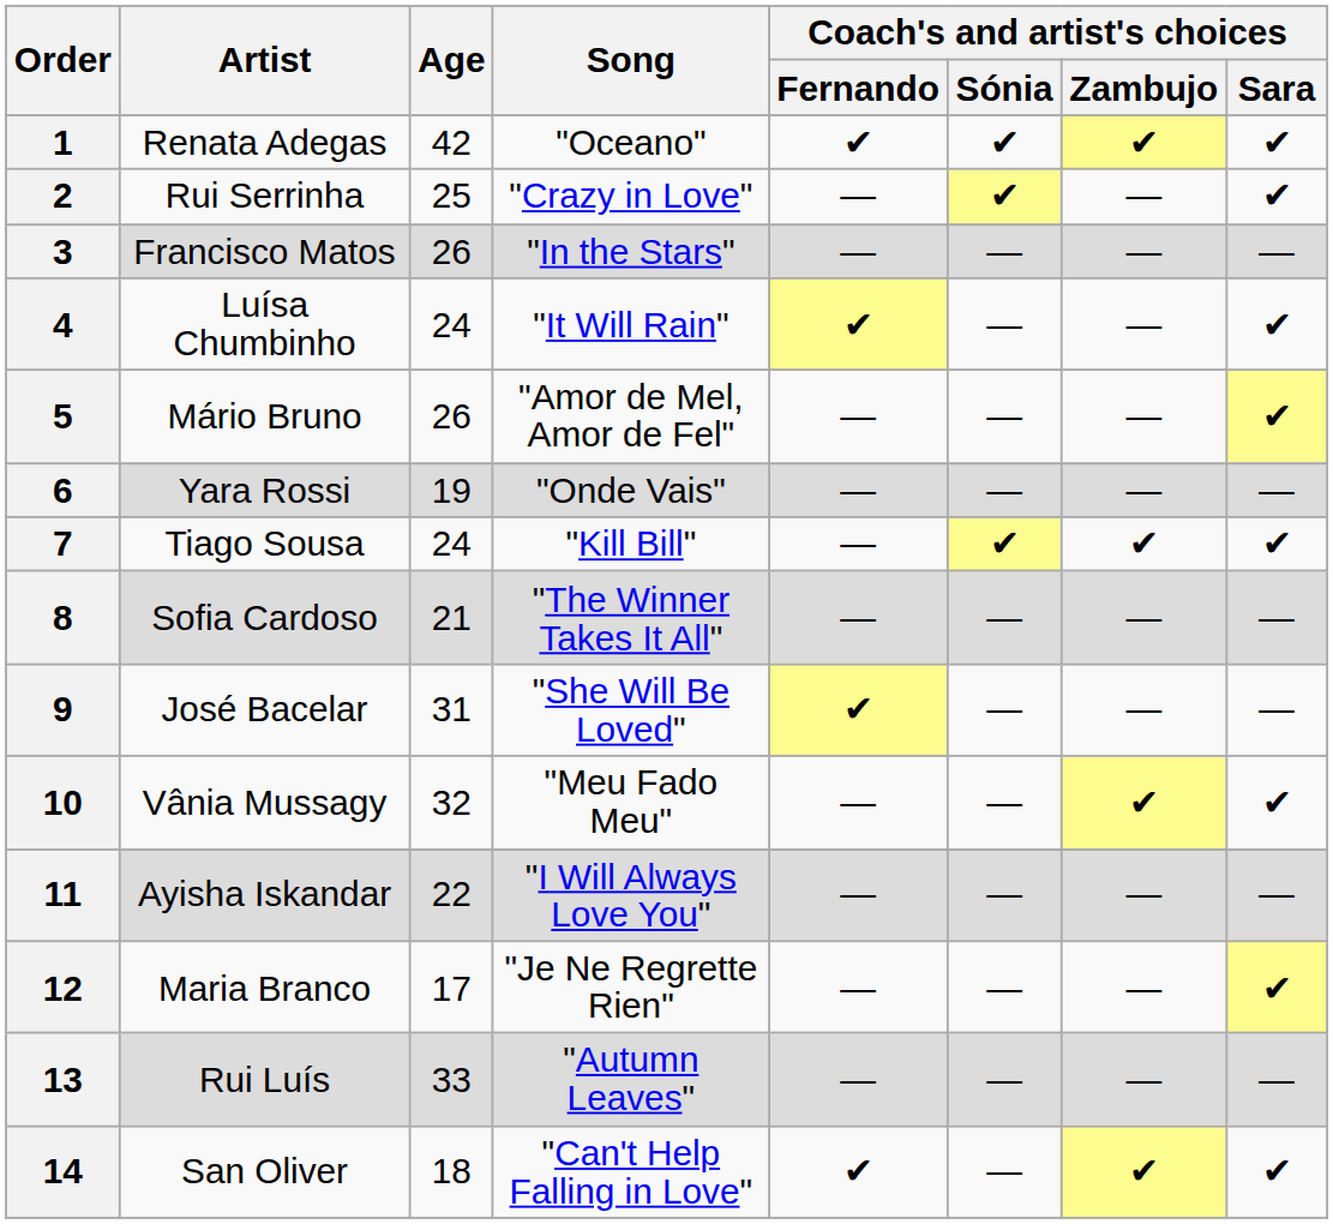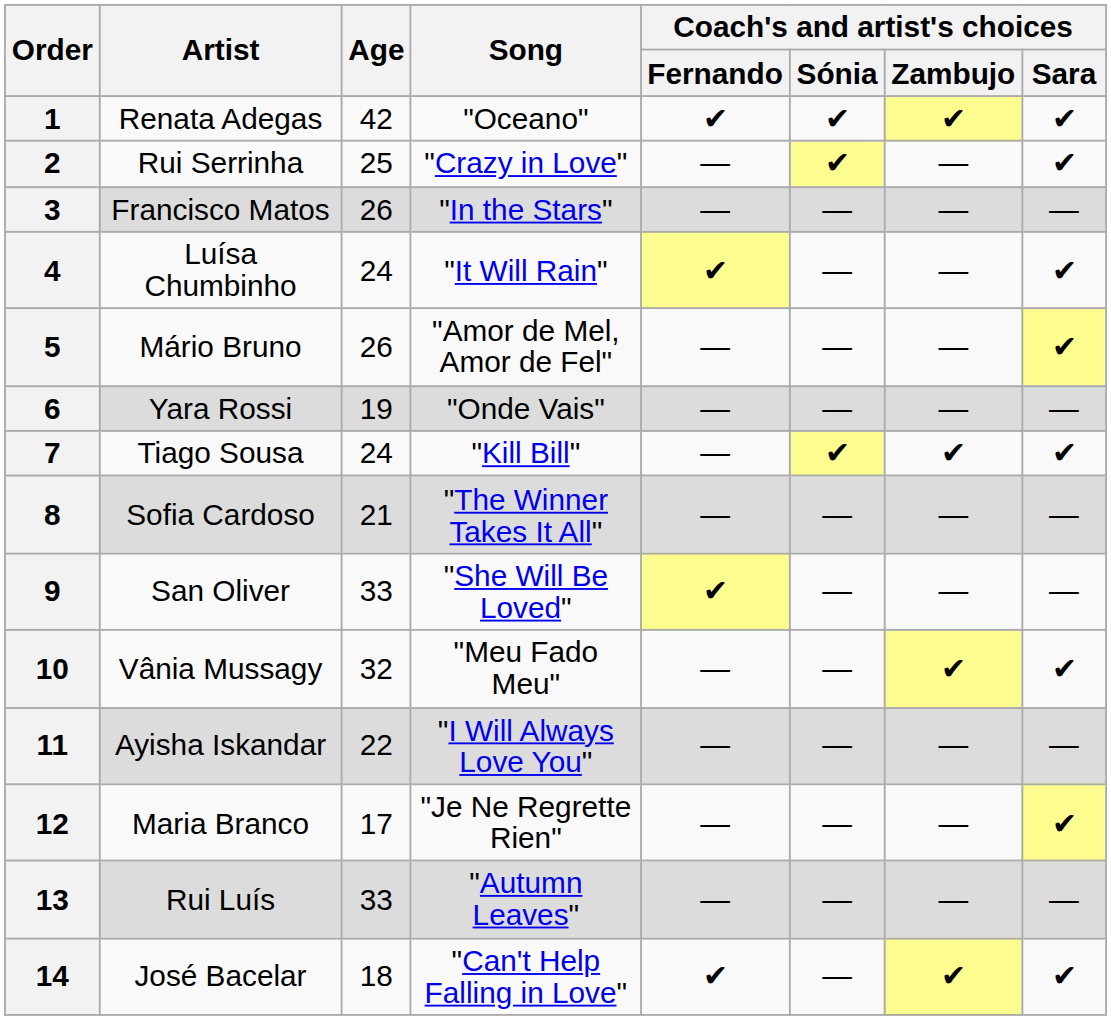9 | Artist: José Bacelar -> San Oliver
9 | Age: 31 -> 33
14 | Artist: San Oliver -> José Bacelar
